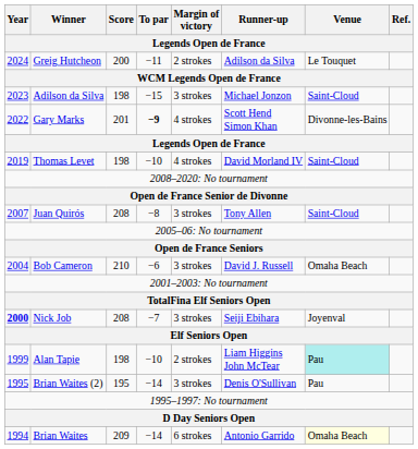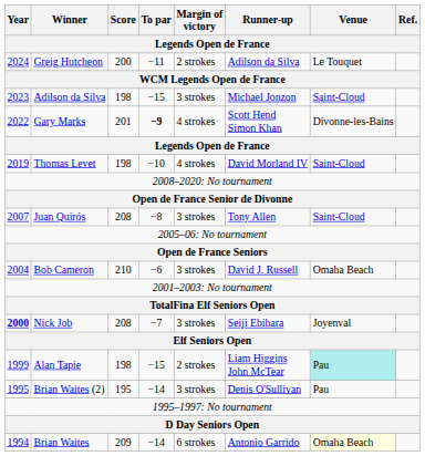Alan Tapie | To par: −10 -> −15
